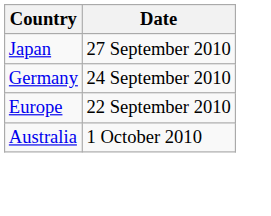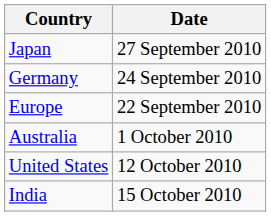+ row: United States | 12 October 2010
+ row: India | 15 October 2010
